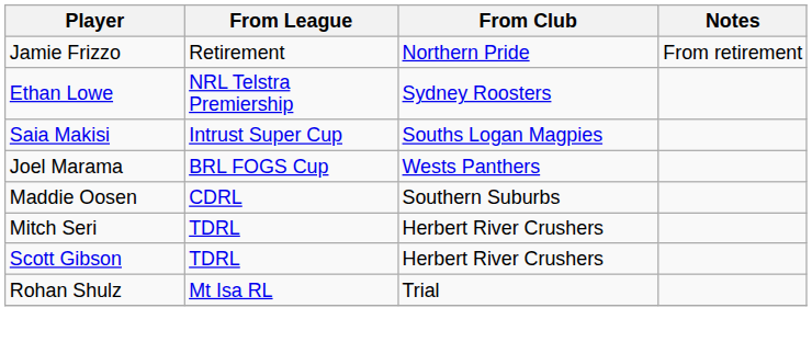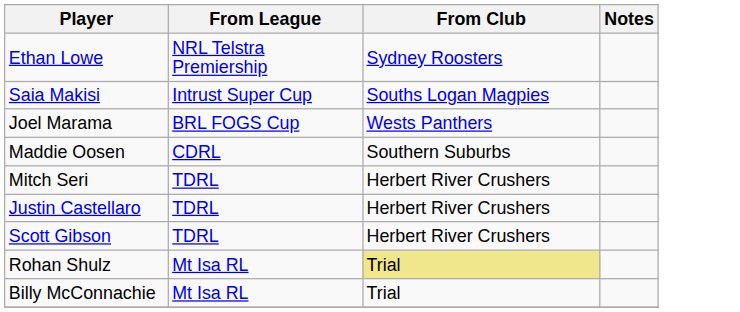- row: Jamie Frizzo | Retirement | Northern Pride | From retirement
+ row: Justin Castellaro | TDRL | Herbert River Crushers
Rohan Shulz | From Club: no background -> khaki background
+ row: Billy McConnachie | Mt Isa RL | Trial
